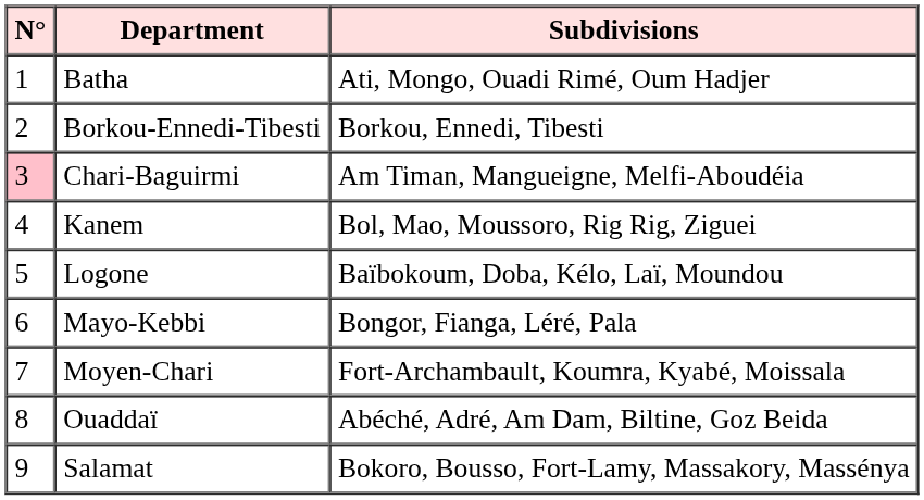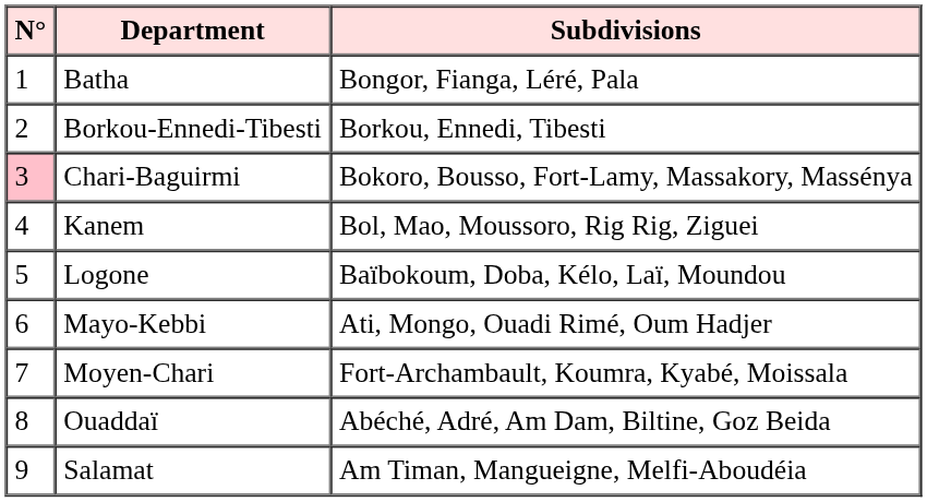Batha | Subdivisions: Ati, Mongo, Ouadi Rimé, Oum Hadjer -> Bongor, Fianga, Léré, Pala
Chari-Baguirmi | Subdivisions: Am Timan, Mangueigne, Melfi-Aboudéia -> Bokoro, Bousso, Fort-Lamy, Massakory, Massénya
Mayo-Kebbi | Subdivisions: Bongor, Fianga, Léré, Pala -> Ati, Mongo, Ouadi Rimé, Oum Hadjer
Salamat | Subdivisions: Bokoro, Bousso, Fort-Lamy, Massakory, Massénya -> Am Timan, Mangueigne, Melfi-Aboudéia
